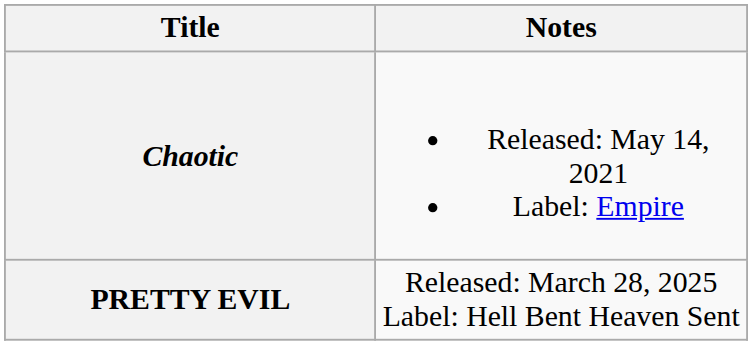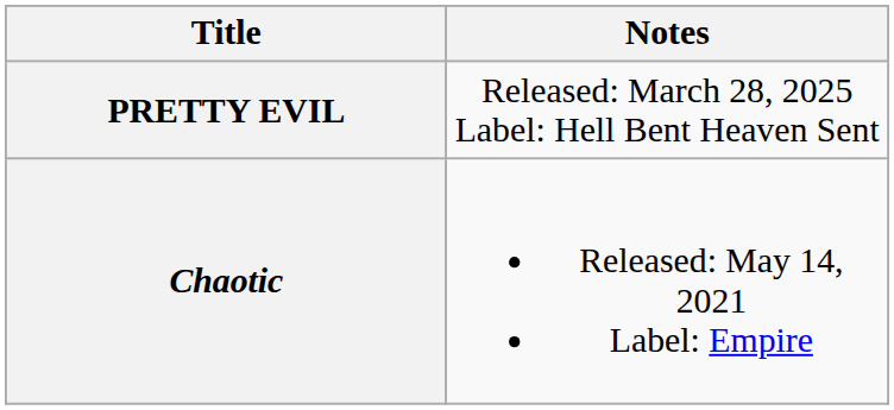rows swapped: Chaotic <-> PRETTY EVIL
